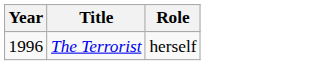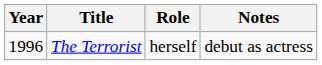+ column: Notes | debut as actress
